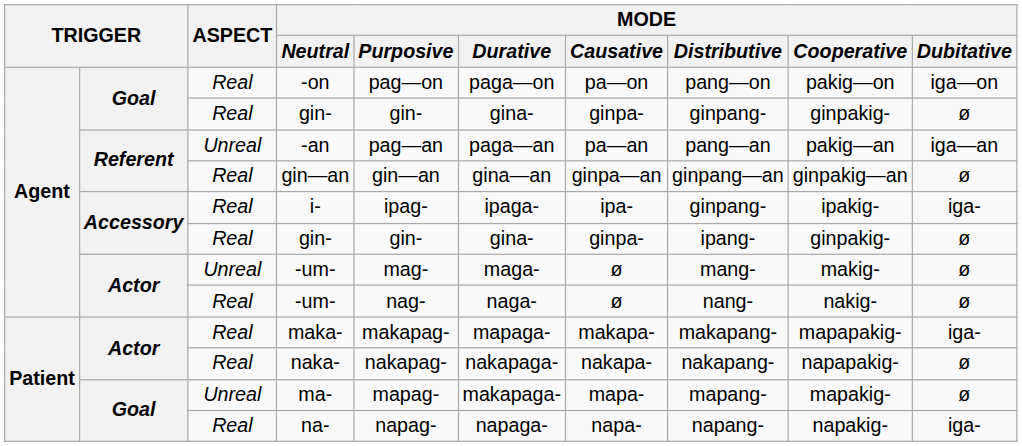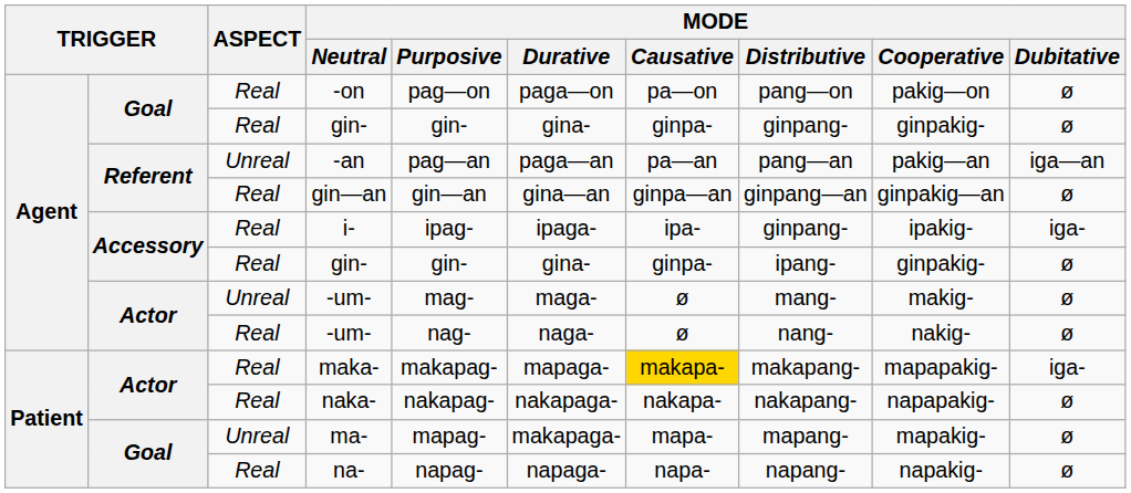-on | MODE / Dubitative: iga—on -> ø
maka- | MODE / Causative: no background -> gold background
na- | MODE / Dubitative: iga- -> ø
